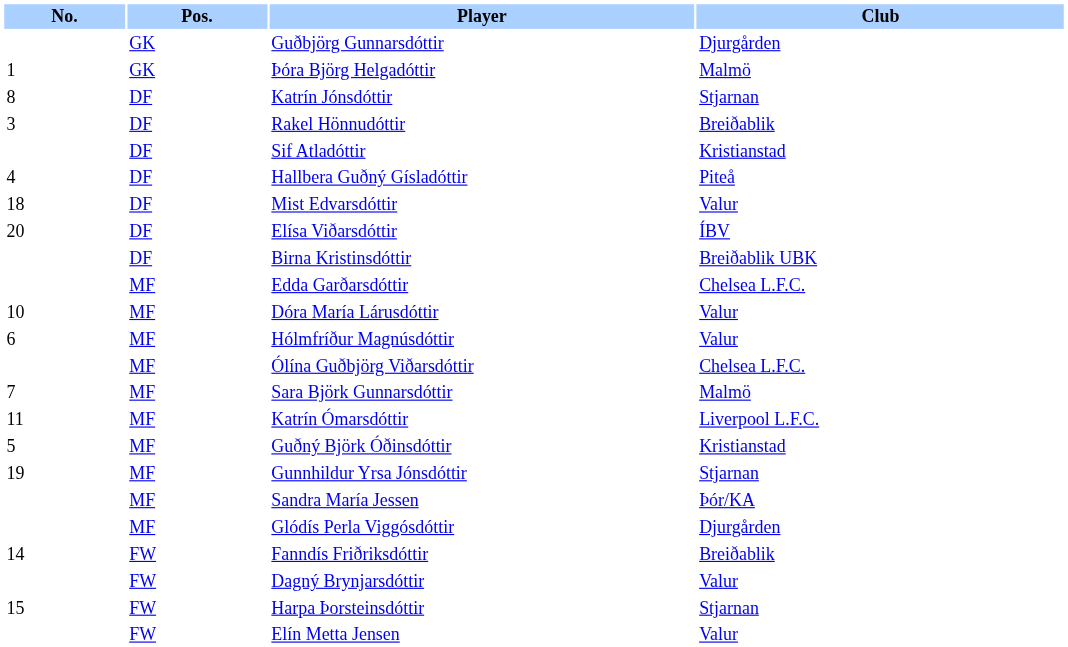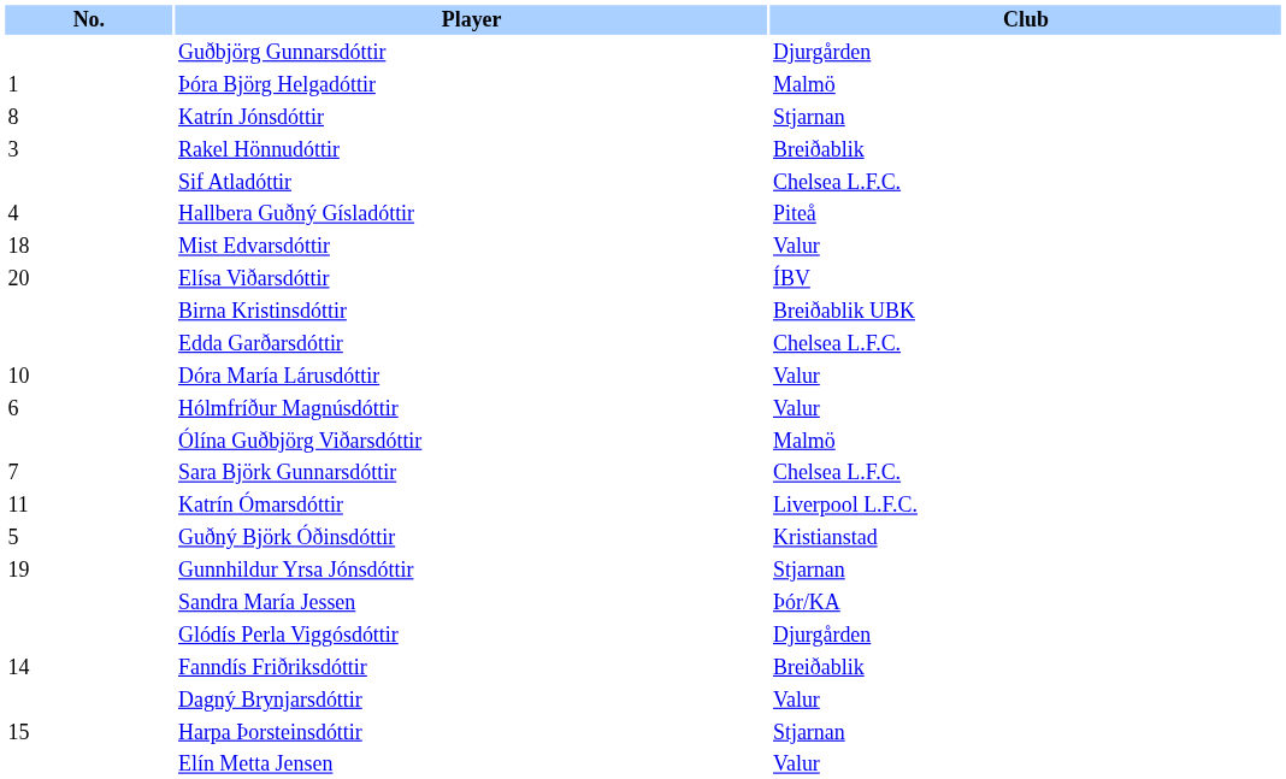- column: Pos. | GK | GK | DF | DF | DF | DF | DF | DF | DF | MF | MF | MF | MF | MF | MF | MF | MF | MF | MF | FW | FW | FW | FW
Sif Atladóttir | Club: Kristianstad -> Chelsea L.F.C.
Ólína Guðbjörg Viðarsdóttir | Club: Chelsea L.F.C. -> Malmö
Sara Björk Gunnarsdóttir | Club: Malmö -> Chelsea L.F.C.
